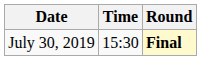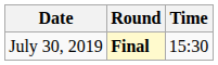columns swapped: Time <-> Round
